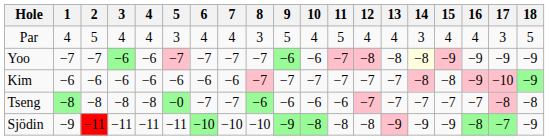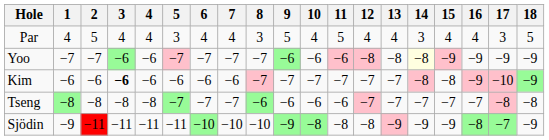Yoo | 11: −7 -> −6
Kim | 3: normal -> bold
Tseng | 5: −0 -> −7
